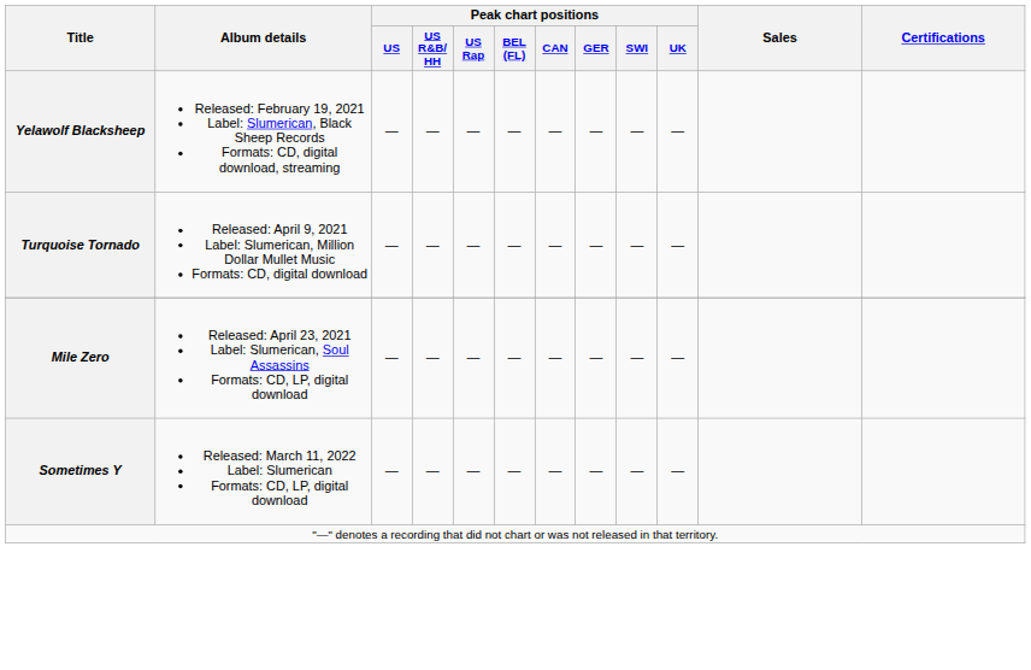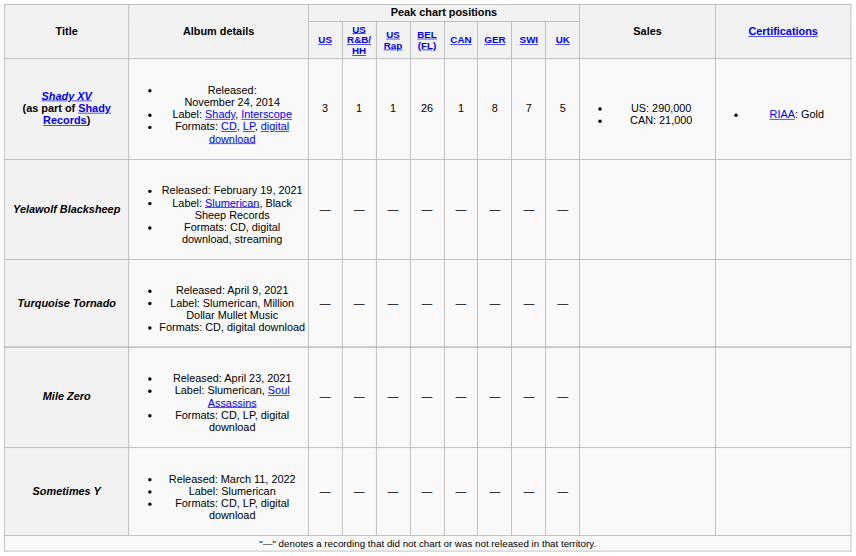+ row: Shady XV (as part of Shady Records) | Released: November 24, 2014 Label: Shady, Interscope Formats: CD, LP, digital download | 3 | 1 | 1 | 26 | 1 | 8 | 7 | 5 | US: 290,000 CAN: 21,000 | RIAA: Gold
